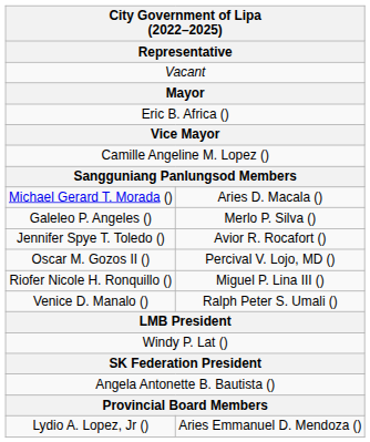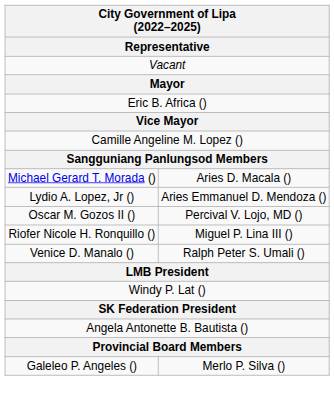rows swapped: Galeleo P. Angeles () <-> Lydio A. Lopez, Jr ()
- row: Jennifer Spye T. Toledo () | Avior R. Rocafort ()
